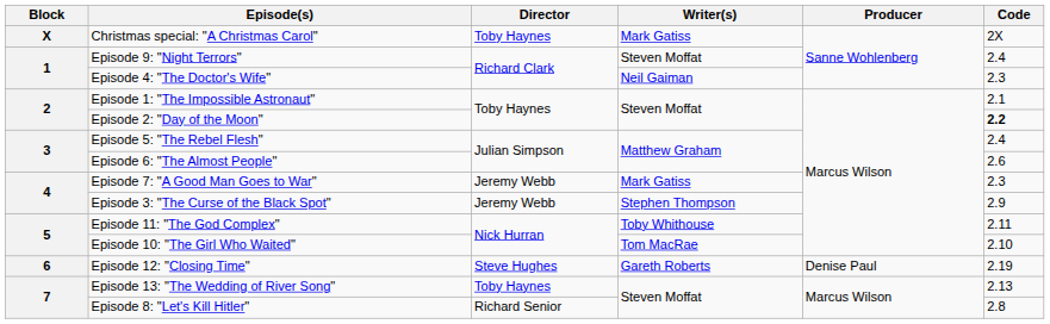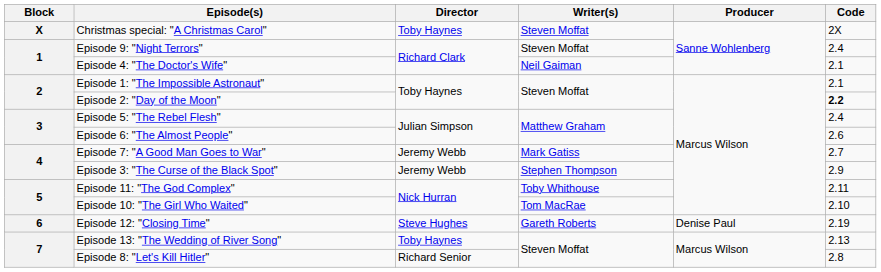Christmas special: "A Christmas Carol" | Writer(s): Mark Gatiss -> Steven Moffat
Episode 4: "The Doctor's Wife" | Code: 2.3 -> 2.1
Episode 7: "A Good Man Goes to War" | Code: 2.3 -> 2.7
